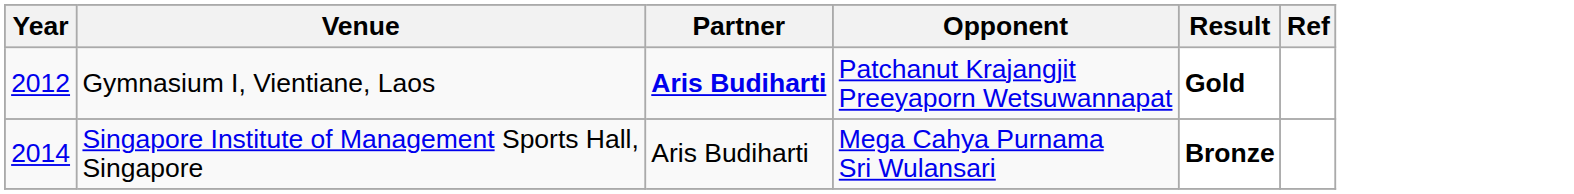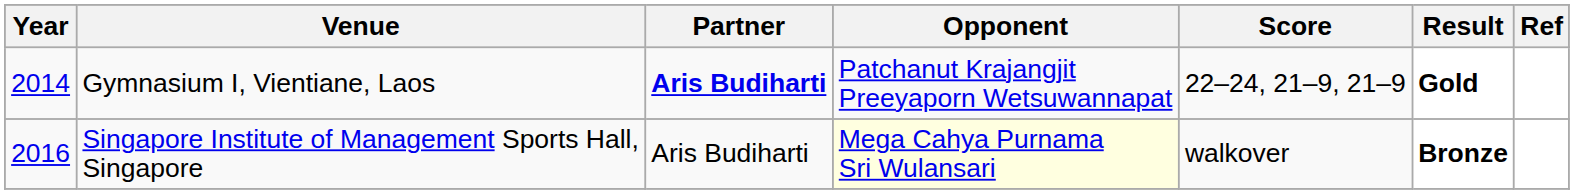+ column: Score | 22–24, 21–9, 21–9 | walkover
Gymnasium I, Vientiane, Laos | Year: 2012 -> 2014
Singapore Institute of Management Sports Hall, Singapore | Year: 2014 -> 2016
Singapore Institute of Management Sports Hall, Singapore | Opponent: no background -> lightyellow background
